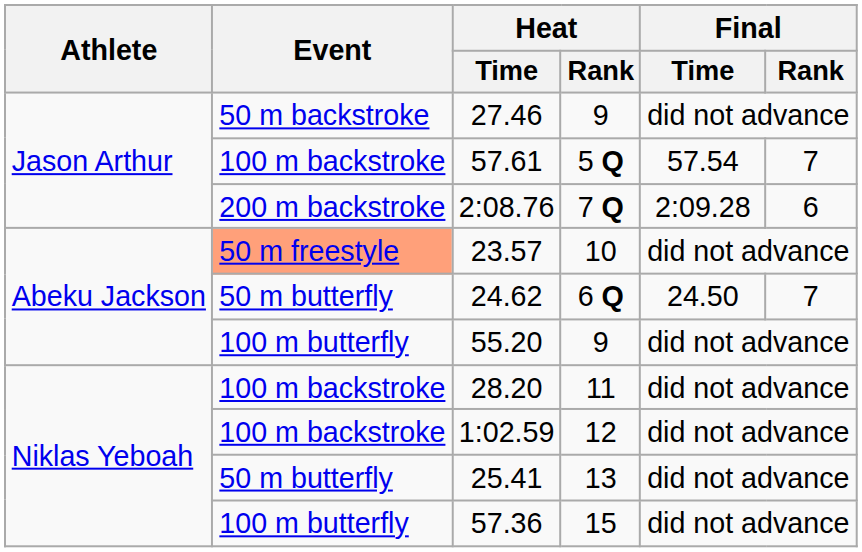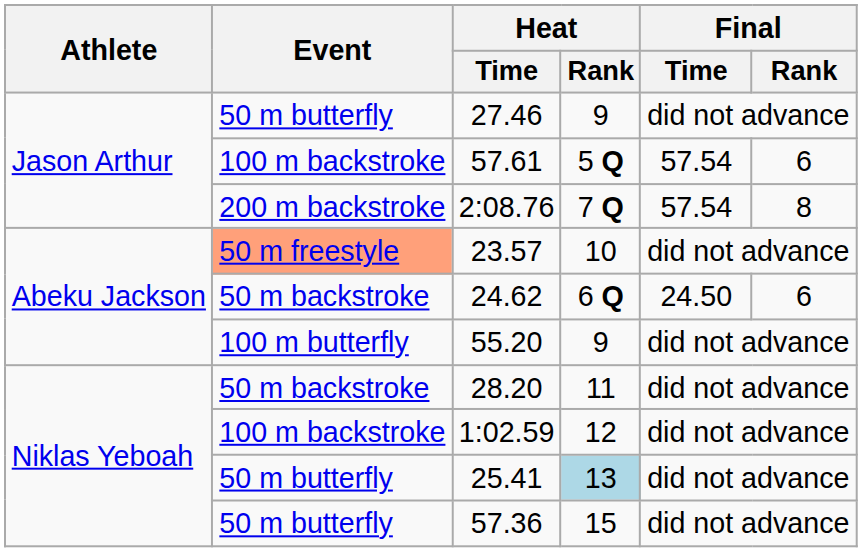27.46 | Event: 50 m backstroke -> 50 m butterfly
57.61 | Final / Rank: 7 -> 6
2:08.76 | Final / Time: 2:09.28 -> 57.54
2:08.76 | Final / Rank: 6 -> 8
24.62 | Event: 50 m butterfly -> 50 m backstroke
24.62 | Final / Rank: 7 -> 6
28.20 | Event: 100 m backstroke -> 50 m backstroke
25.41 | Heat / Rank: no background -> lightblue background
57.36 | Event: 100 m butterfly -> 50 m butterfly
